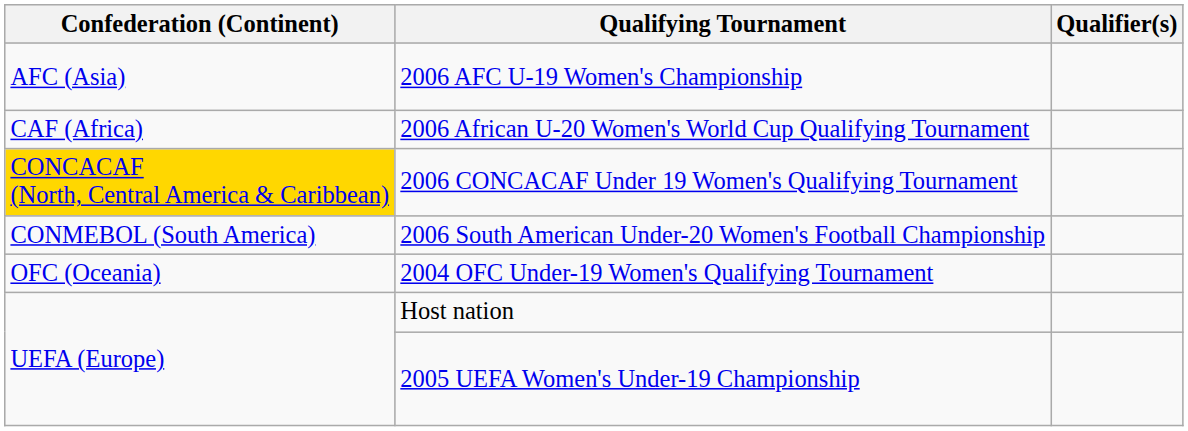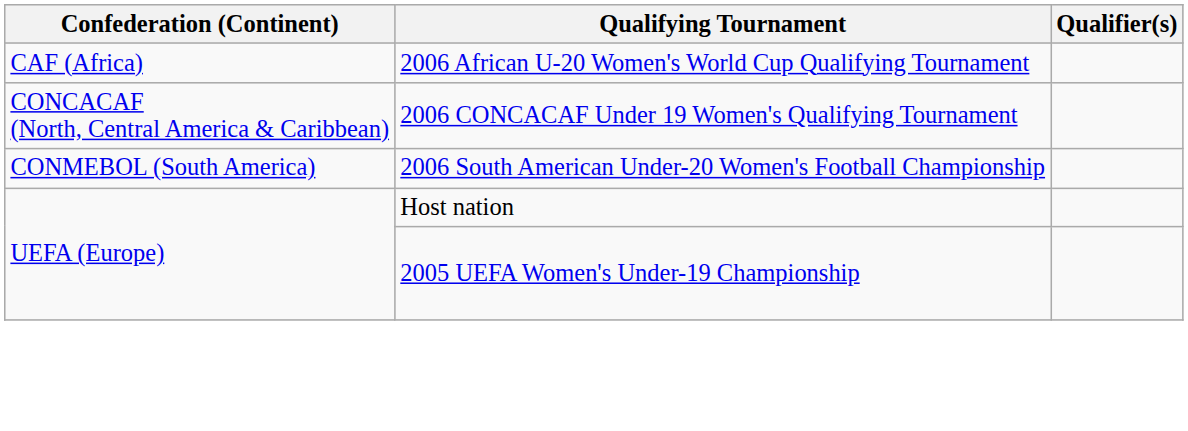- row: AFC (Asia) | 2006 AFC U-19 Women's Championship
2006 CONCACAF Under 19 Women's Qualifying Tournament | Confederation (Continent): gold background -> no background
- row: OFC (Oceania) | 2004 OFC Under-19 Women's Qualifying Tournament
